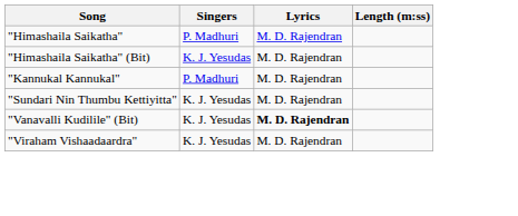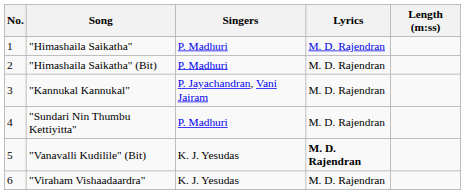+ column: No. | 1 | 2 | 3 | 4 | 5 | 6
"Himashaila Saikatha" (Bit) | Singers: K. J. Yesudas -> P. Madhuri
"Kannukal Kannukal" | Singers: P. Madhuri -> P. Jayachandran, Vani Jairam
"Sundari Nin Thumbu Kettiyitta" | Singers: K. J. Yesudas -> P. Madhuri
